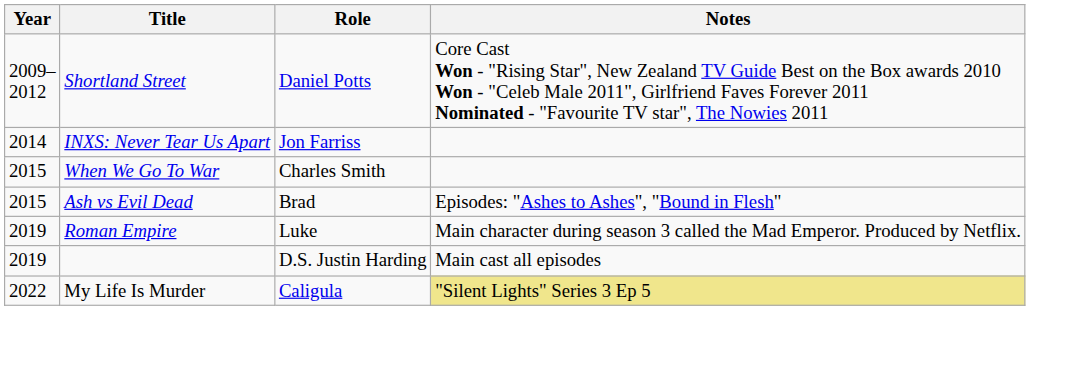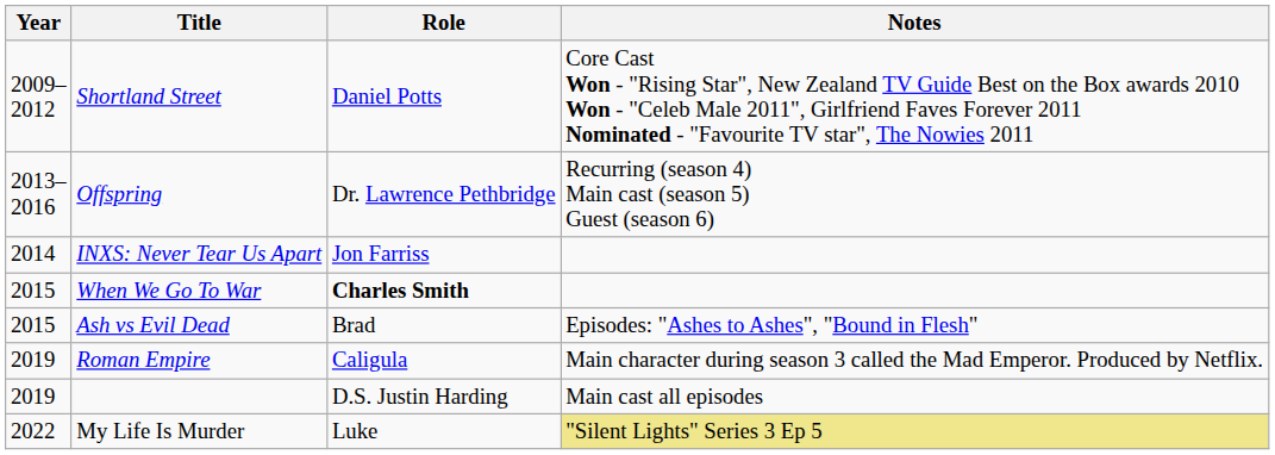+ row: 2013– 2016 | Offspring | Dr. Lawrence Pethbridge | Recurring (season 4) Main cast (season 5) Guest (season 6)
When We Go To War | Role: normal -> bold
Roman Empire | Role: Luke -> Caligula
My Life Is Murder | Role: Caligula -> Luke
